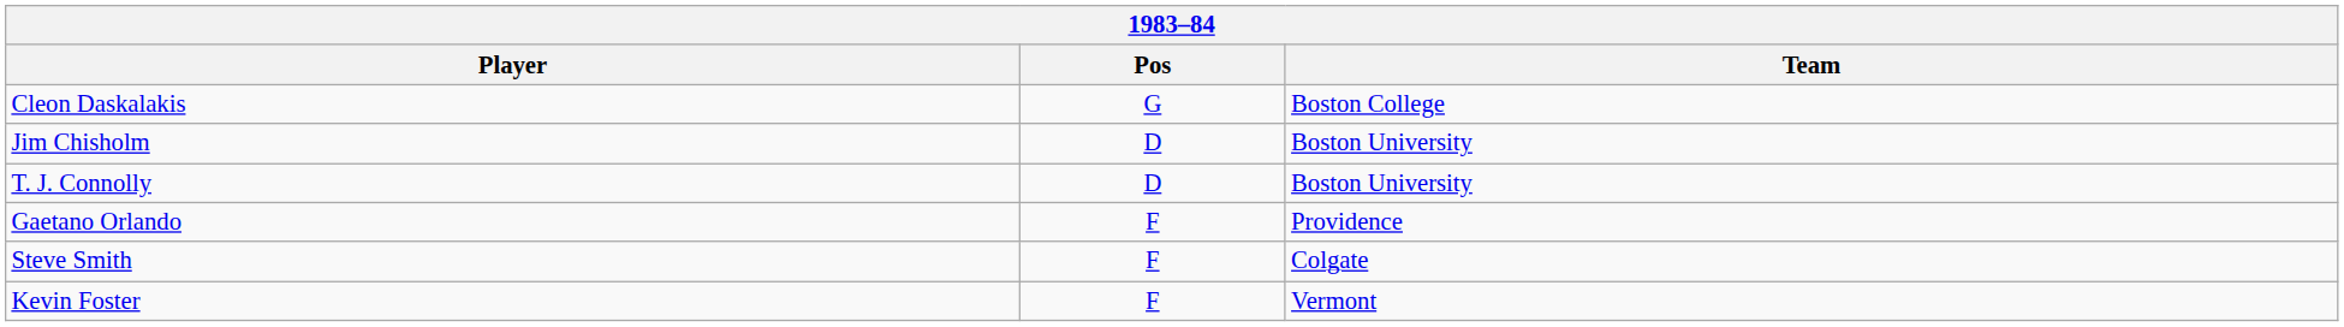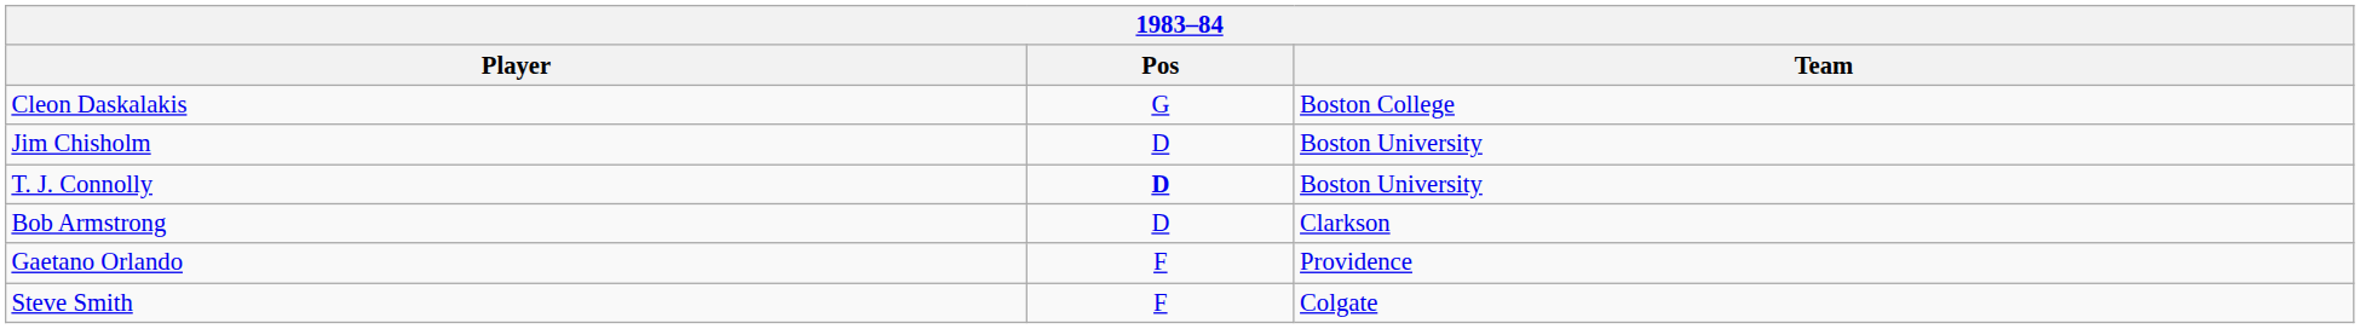T. J. Connolly | Pos: normal -> bold
+ row: Bob Armstrong | D | Clarkson
- row: Kevin Foster | F | Vermont
